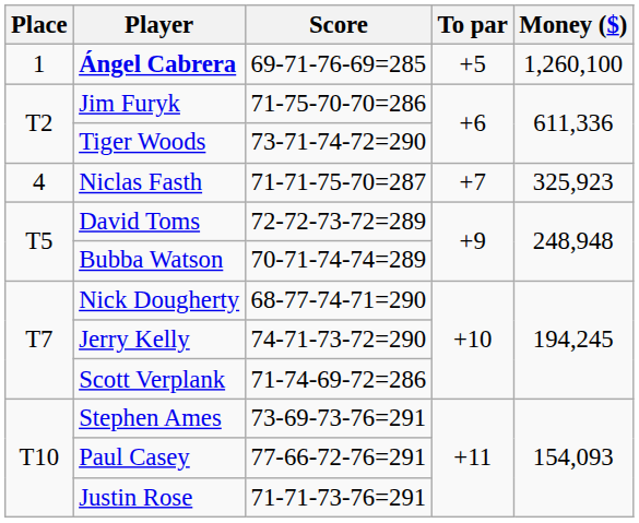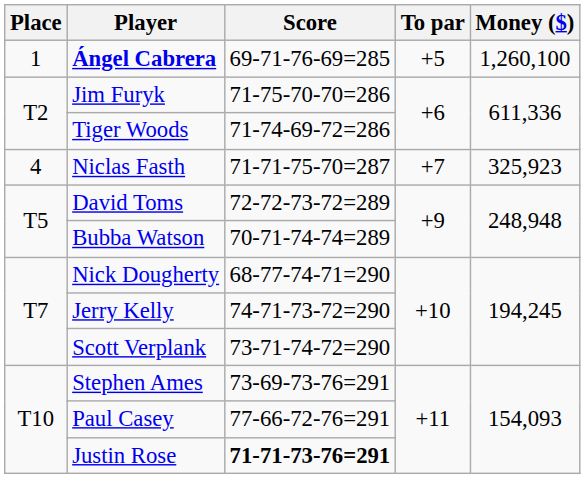Tiger Woods | Score: 73-71-74-72=290 -> 71-74-69-72=286
Scott Verplank | Score: 71-74-69-72=286 -> 73-71-74-72=290
Justin Rose | Score: normal -> bold
